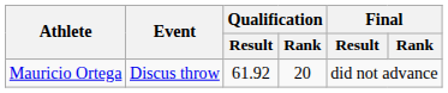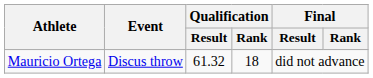Mauricio Ortega | Qualification / Result: 61.92 -> 61.32
Mauricio Ortega | Qualification / Rank: 20 -> 18
